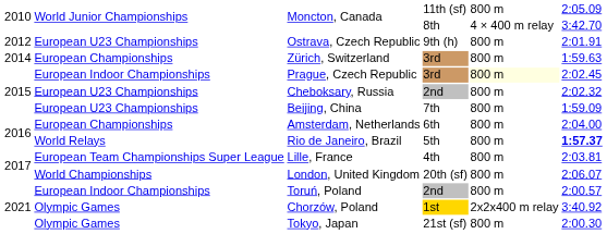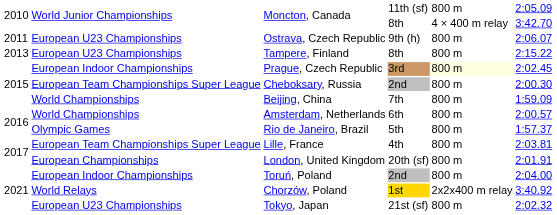Ostrava, Czech Republic | column 1: 2012 -> 2011
Ostrava, Czech Republic | column 6: 2:01.91 -> 2:06.07
+ row: 2013 | European U23 Championships | Tampere, Finland | 8th | 800 m | 2:15.22
- row: 2014 | European Championships | Zürich, Switzerland | 3rd | 800 m | 1:59.63
Cheboksary, Russia | column 2: European U23 Championships -> European Team Championships Super League
Cheboksary, Russia | column 6: 2:02.32 -> 2:00.30
Beijing, China | column 2: European U23 Championships -> World Championships
Amsterdam, Netherlands | column 2: European Championships -> World Championships
Amsterdam, Netherlands | column 6: 2:04.00 -> 2:00.57
Rio de Janeiro, Brazil | column 2: World Relays -> Olympic Games
Rio de Janeiro, Brazil | column 6: bold -> normal
London, United Kingdom | column 2: World Championships -> European Championships
London, United Kingdom | column 6: 2:06.07 -> 2:01.91
Toruń, Poland | column 6: 2:00.57 -> 2:04.00
Chorzów, Poland | column 2: Olympic Games -> World Relays
Tokyo, Japan | column 2: Olympic Games -> European U23 Championships
Tokyo, Japan | column 6: 2:00.30 -> 2:02.32
